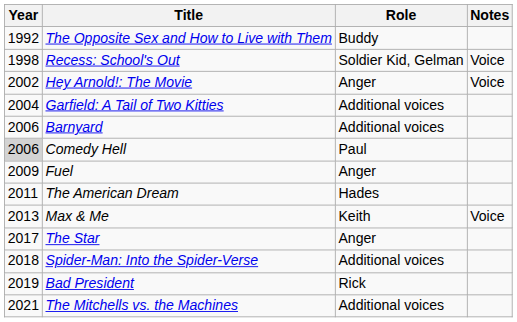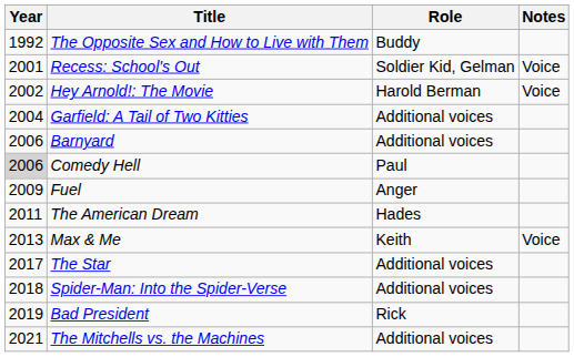Recess: School's Out | Year: 1998 -> 2001
Hey Arnold!: The Movie | Role: Anger -> Harold Berman
The Star | Role: Anger -> Additional voices
